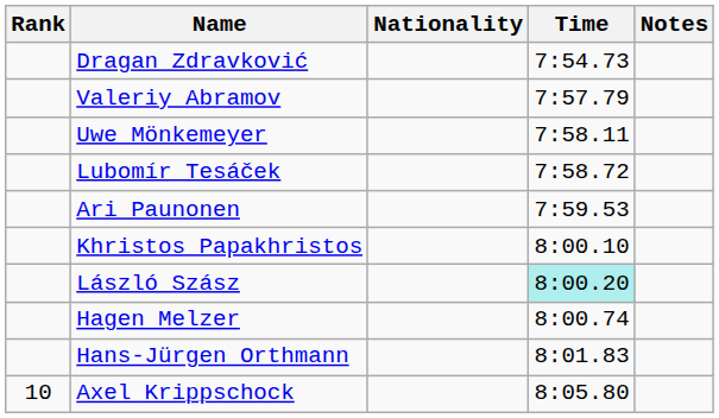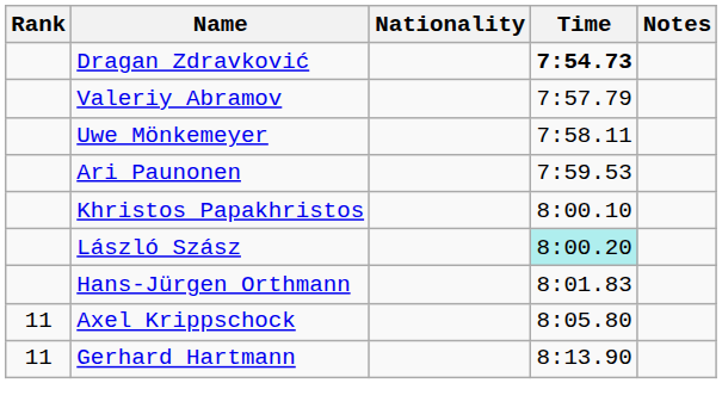Dragan Zdravković | Time: normal -> bold
- row: Lubomír Tesáček | 7:58.72
- row: Hagen Melzer | 8:00.74
Axel Krippschock | Rank: 10 -> 11
+ row: 11 | Gerhard Hartmann | 8:13.90
